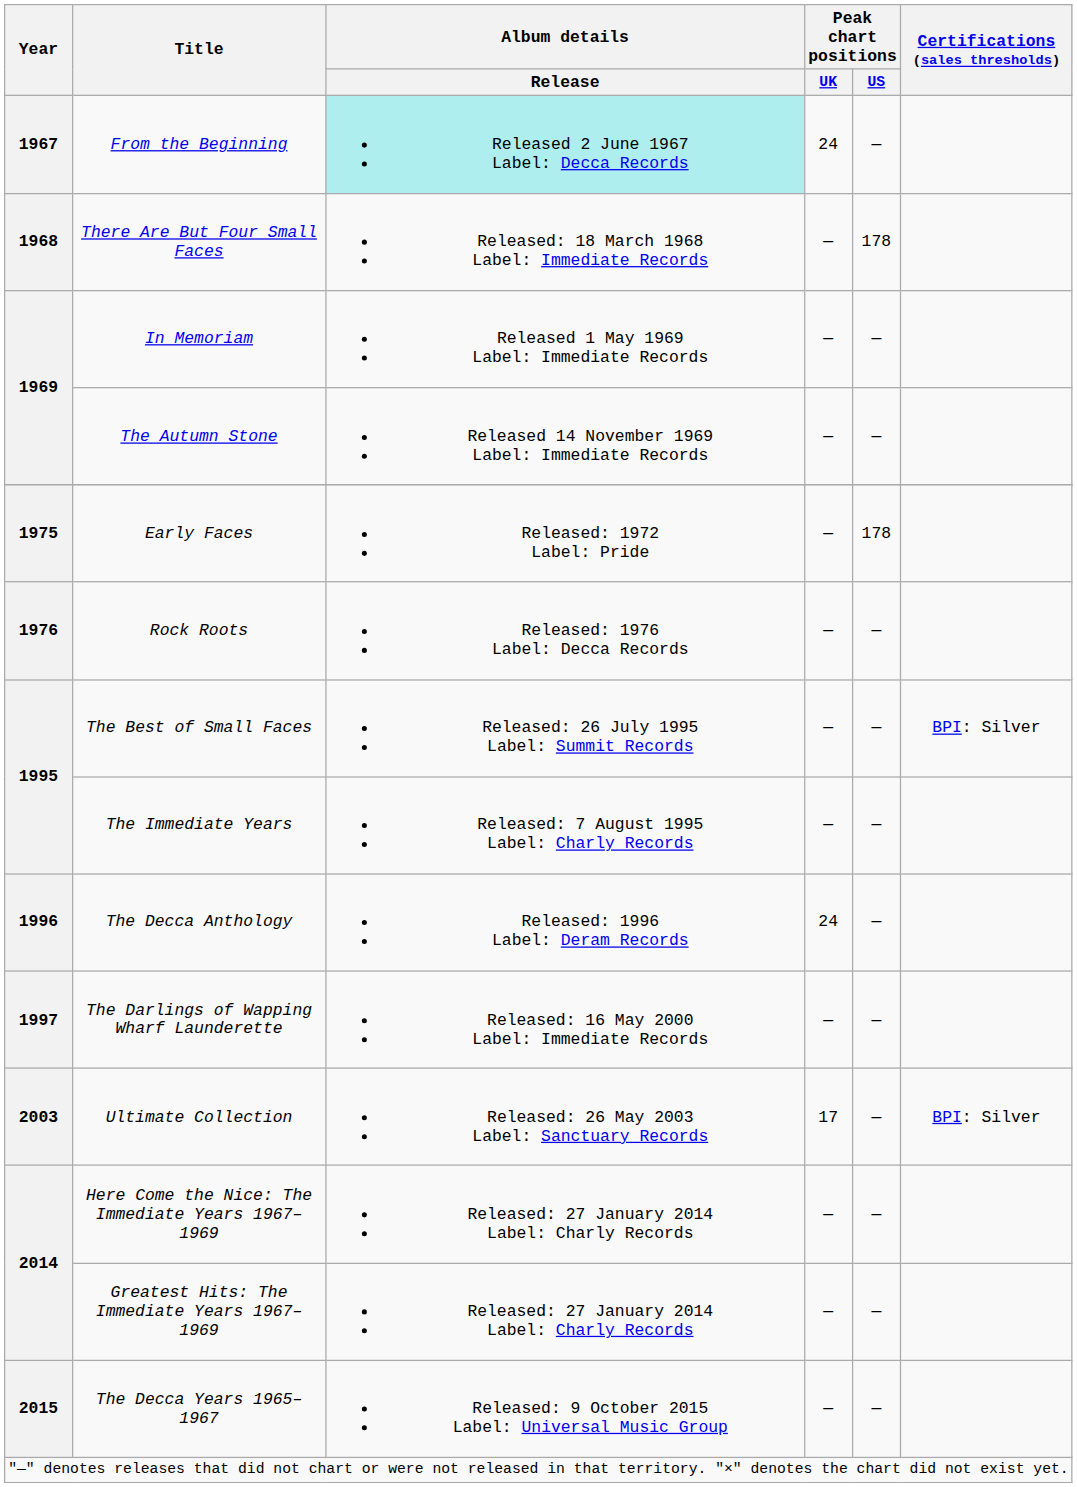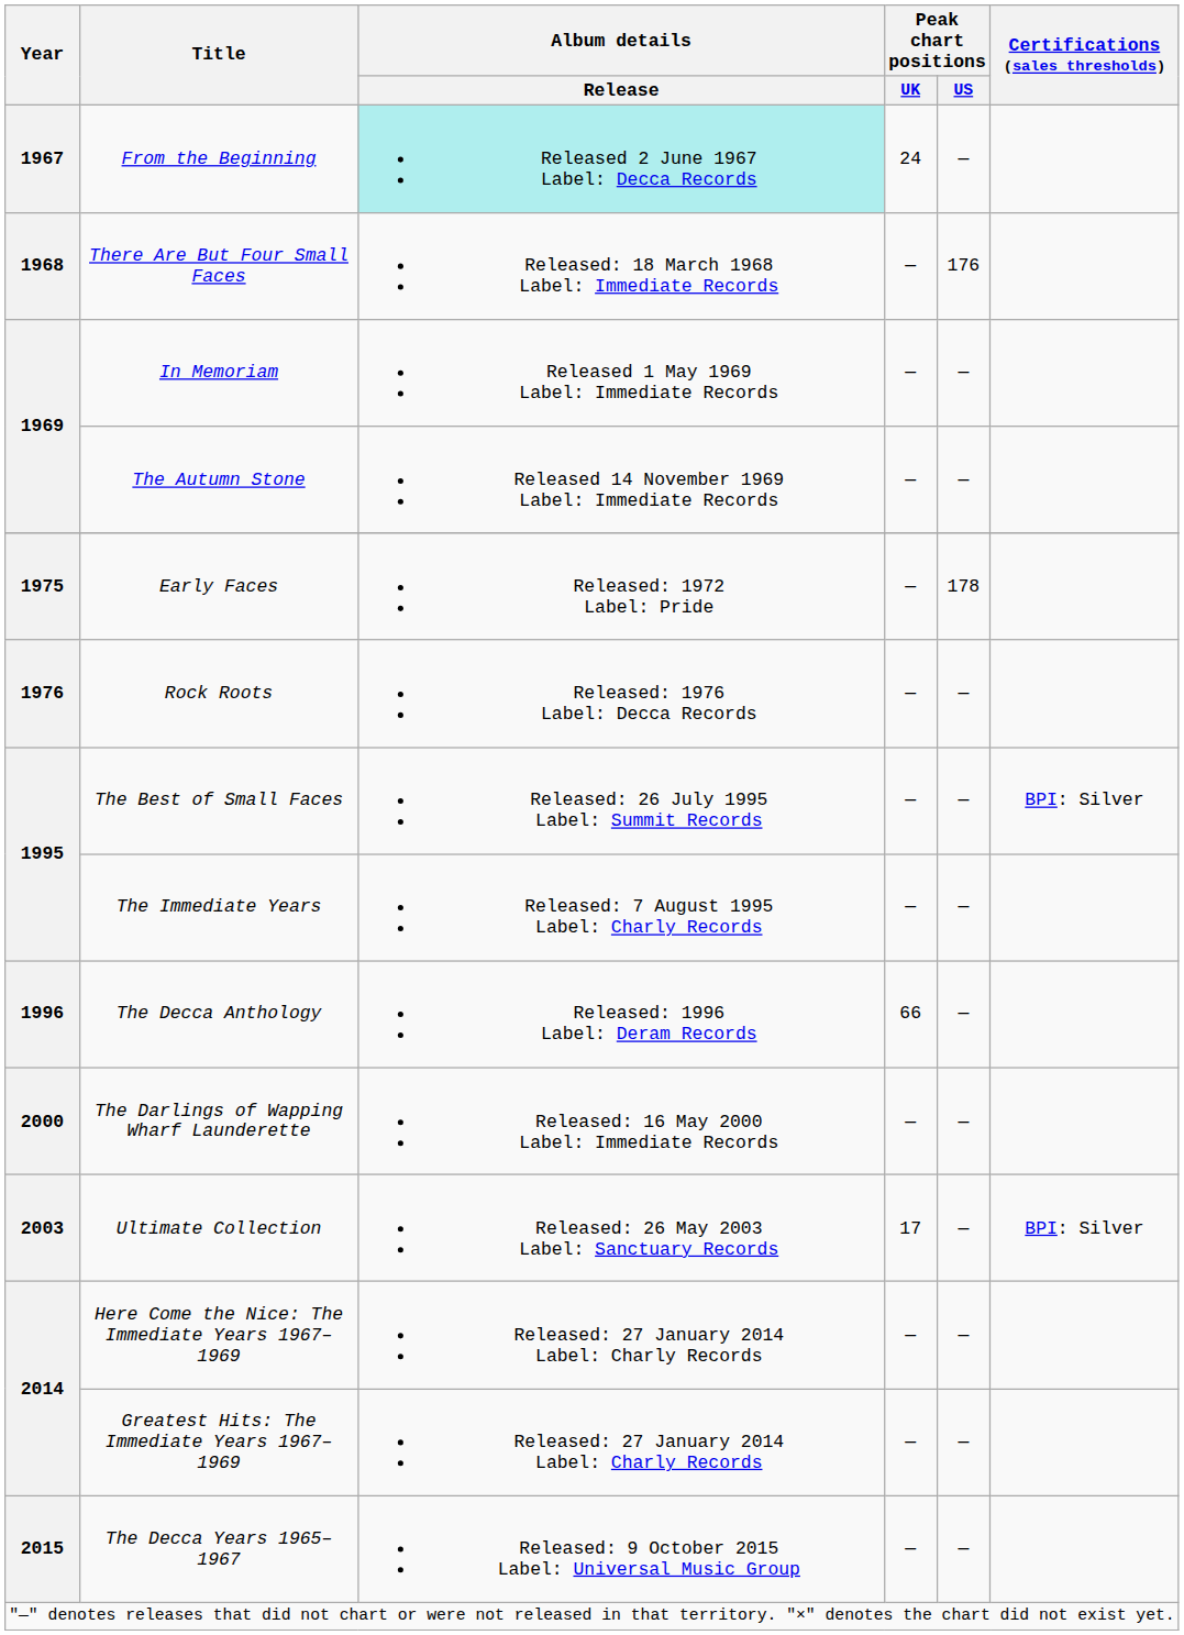There Are But Four Small Faces | Peak chart positions / US: 178 -> 176
The Decca Anthology | Peak chart positions / UK: 24 -> 66
The Darlings of Wapping Wharf Launderette | Year: 1997 -> 2000
